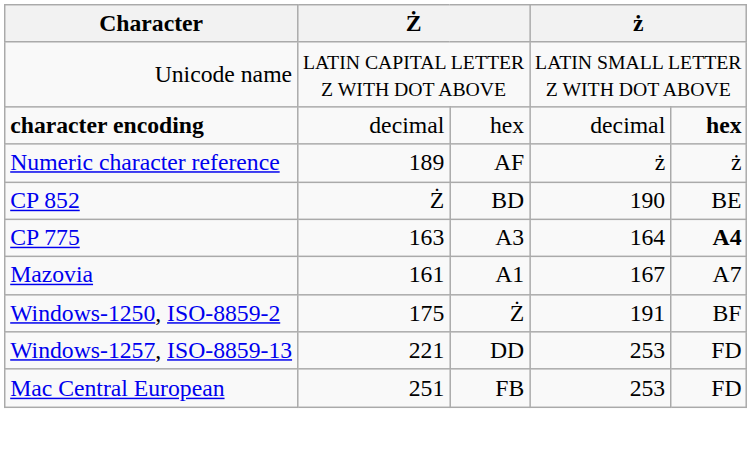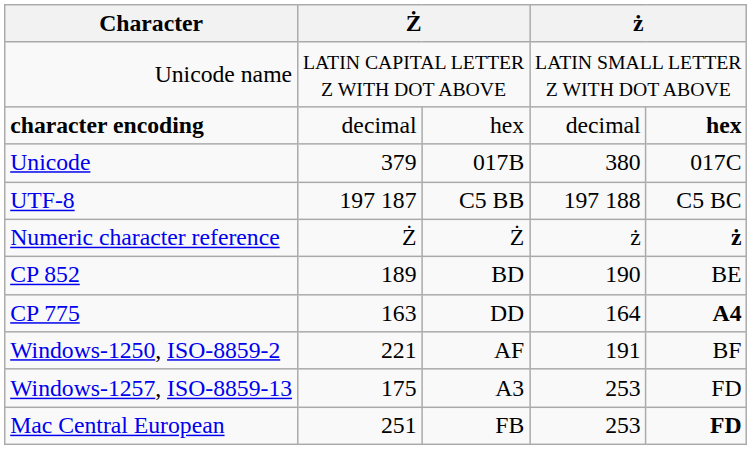+ row: Unicode | 379 | 017B | 380 | 017C
+ row: UTF-8 | 197 187 | C5 BB | 197 188 | C5 BC
Numeric character reference | column 2: 189 -> Ż
Numeric character reference | column 3: AF -> Ż
Numeric character reference | column 5: normal -> bold
CP 852 | column 2: Ż -> 189
CP 775 | column 3: A3 -> DD
- row: Mazovia | 161 | A1 | 167 | A7
Windows-1250, ISO-8859-2 | column 2: 175 -> 221
Windows-1250, ISO-8859-2 | column 3: Ż -> AF
Windows-1257, ISO-8859-13 | column 2: 221 -> 175
Windows-1257, ISO-8859-13 | column 3: DD -> A3
Mac Central European | column 5: normal -> bold
